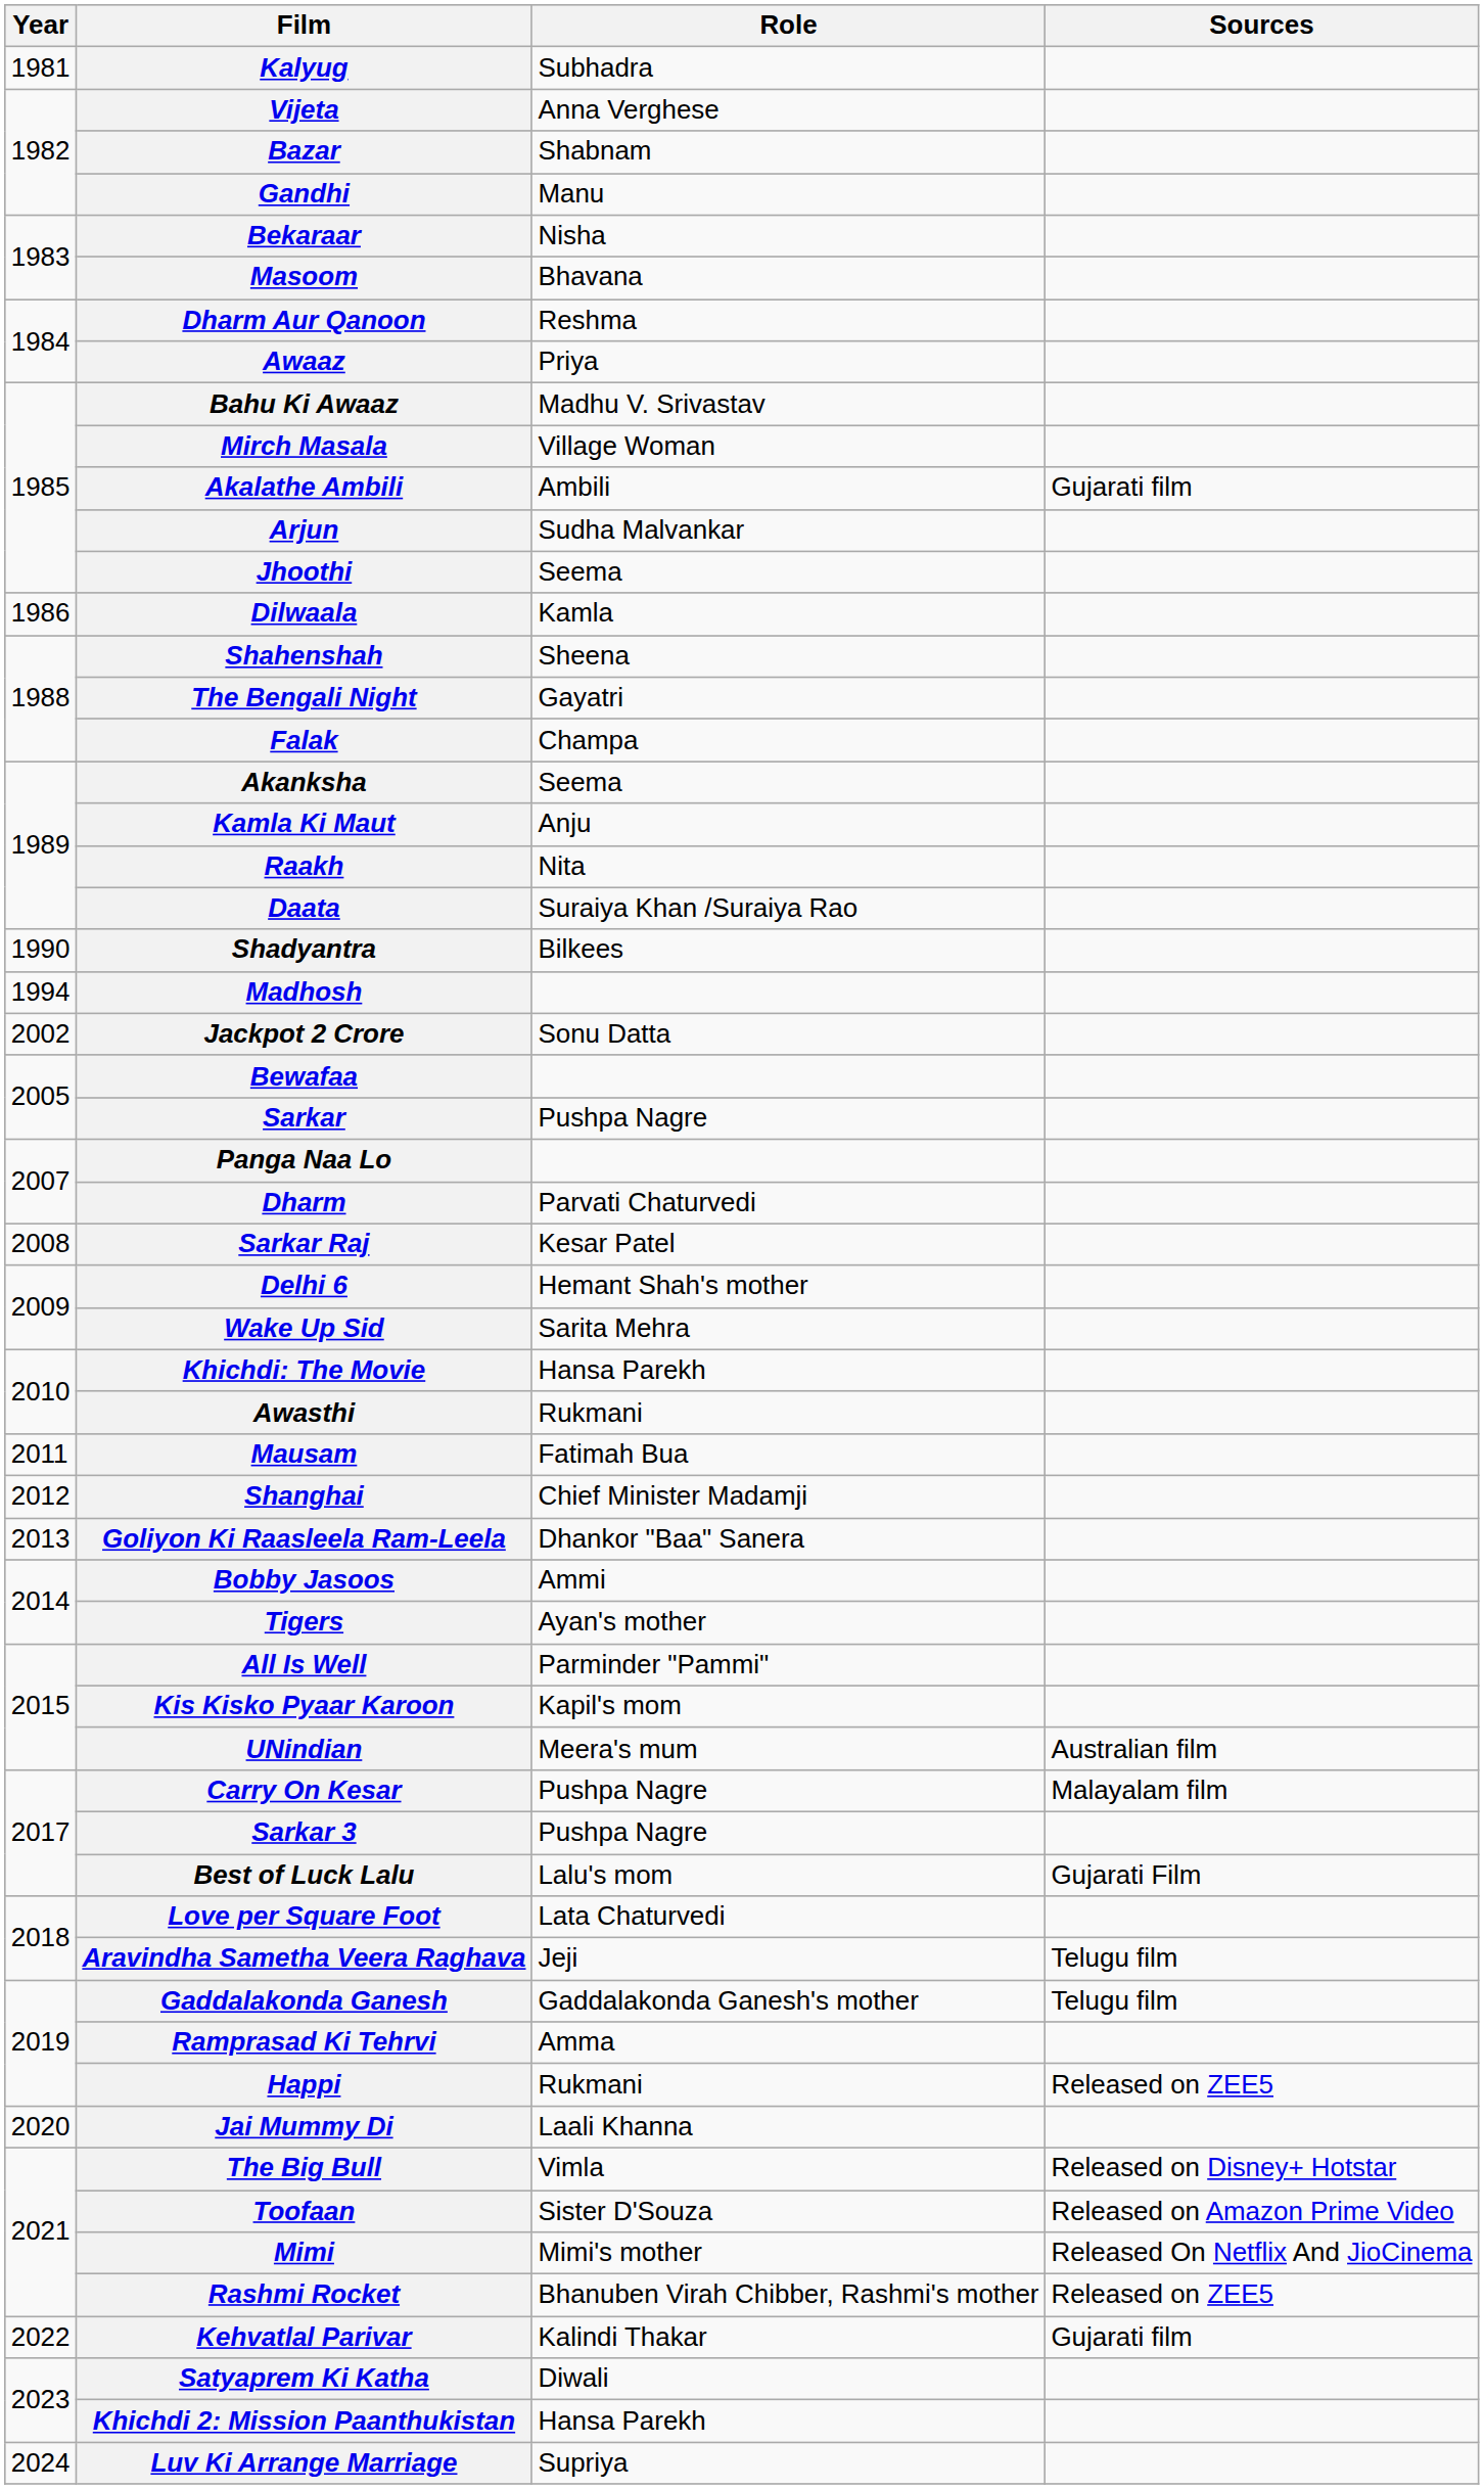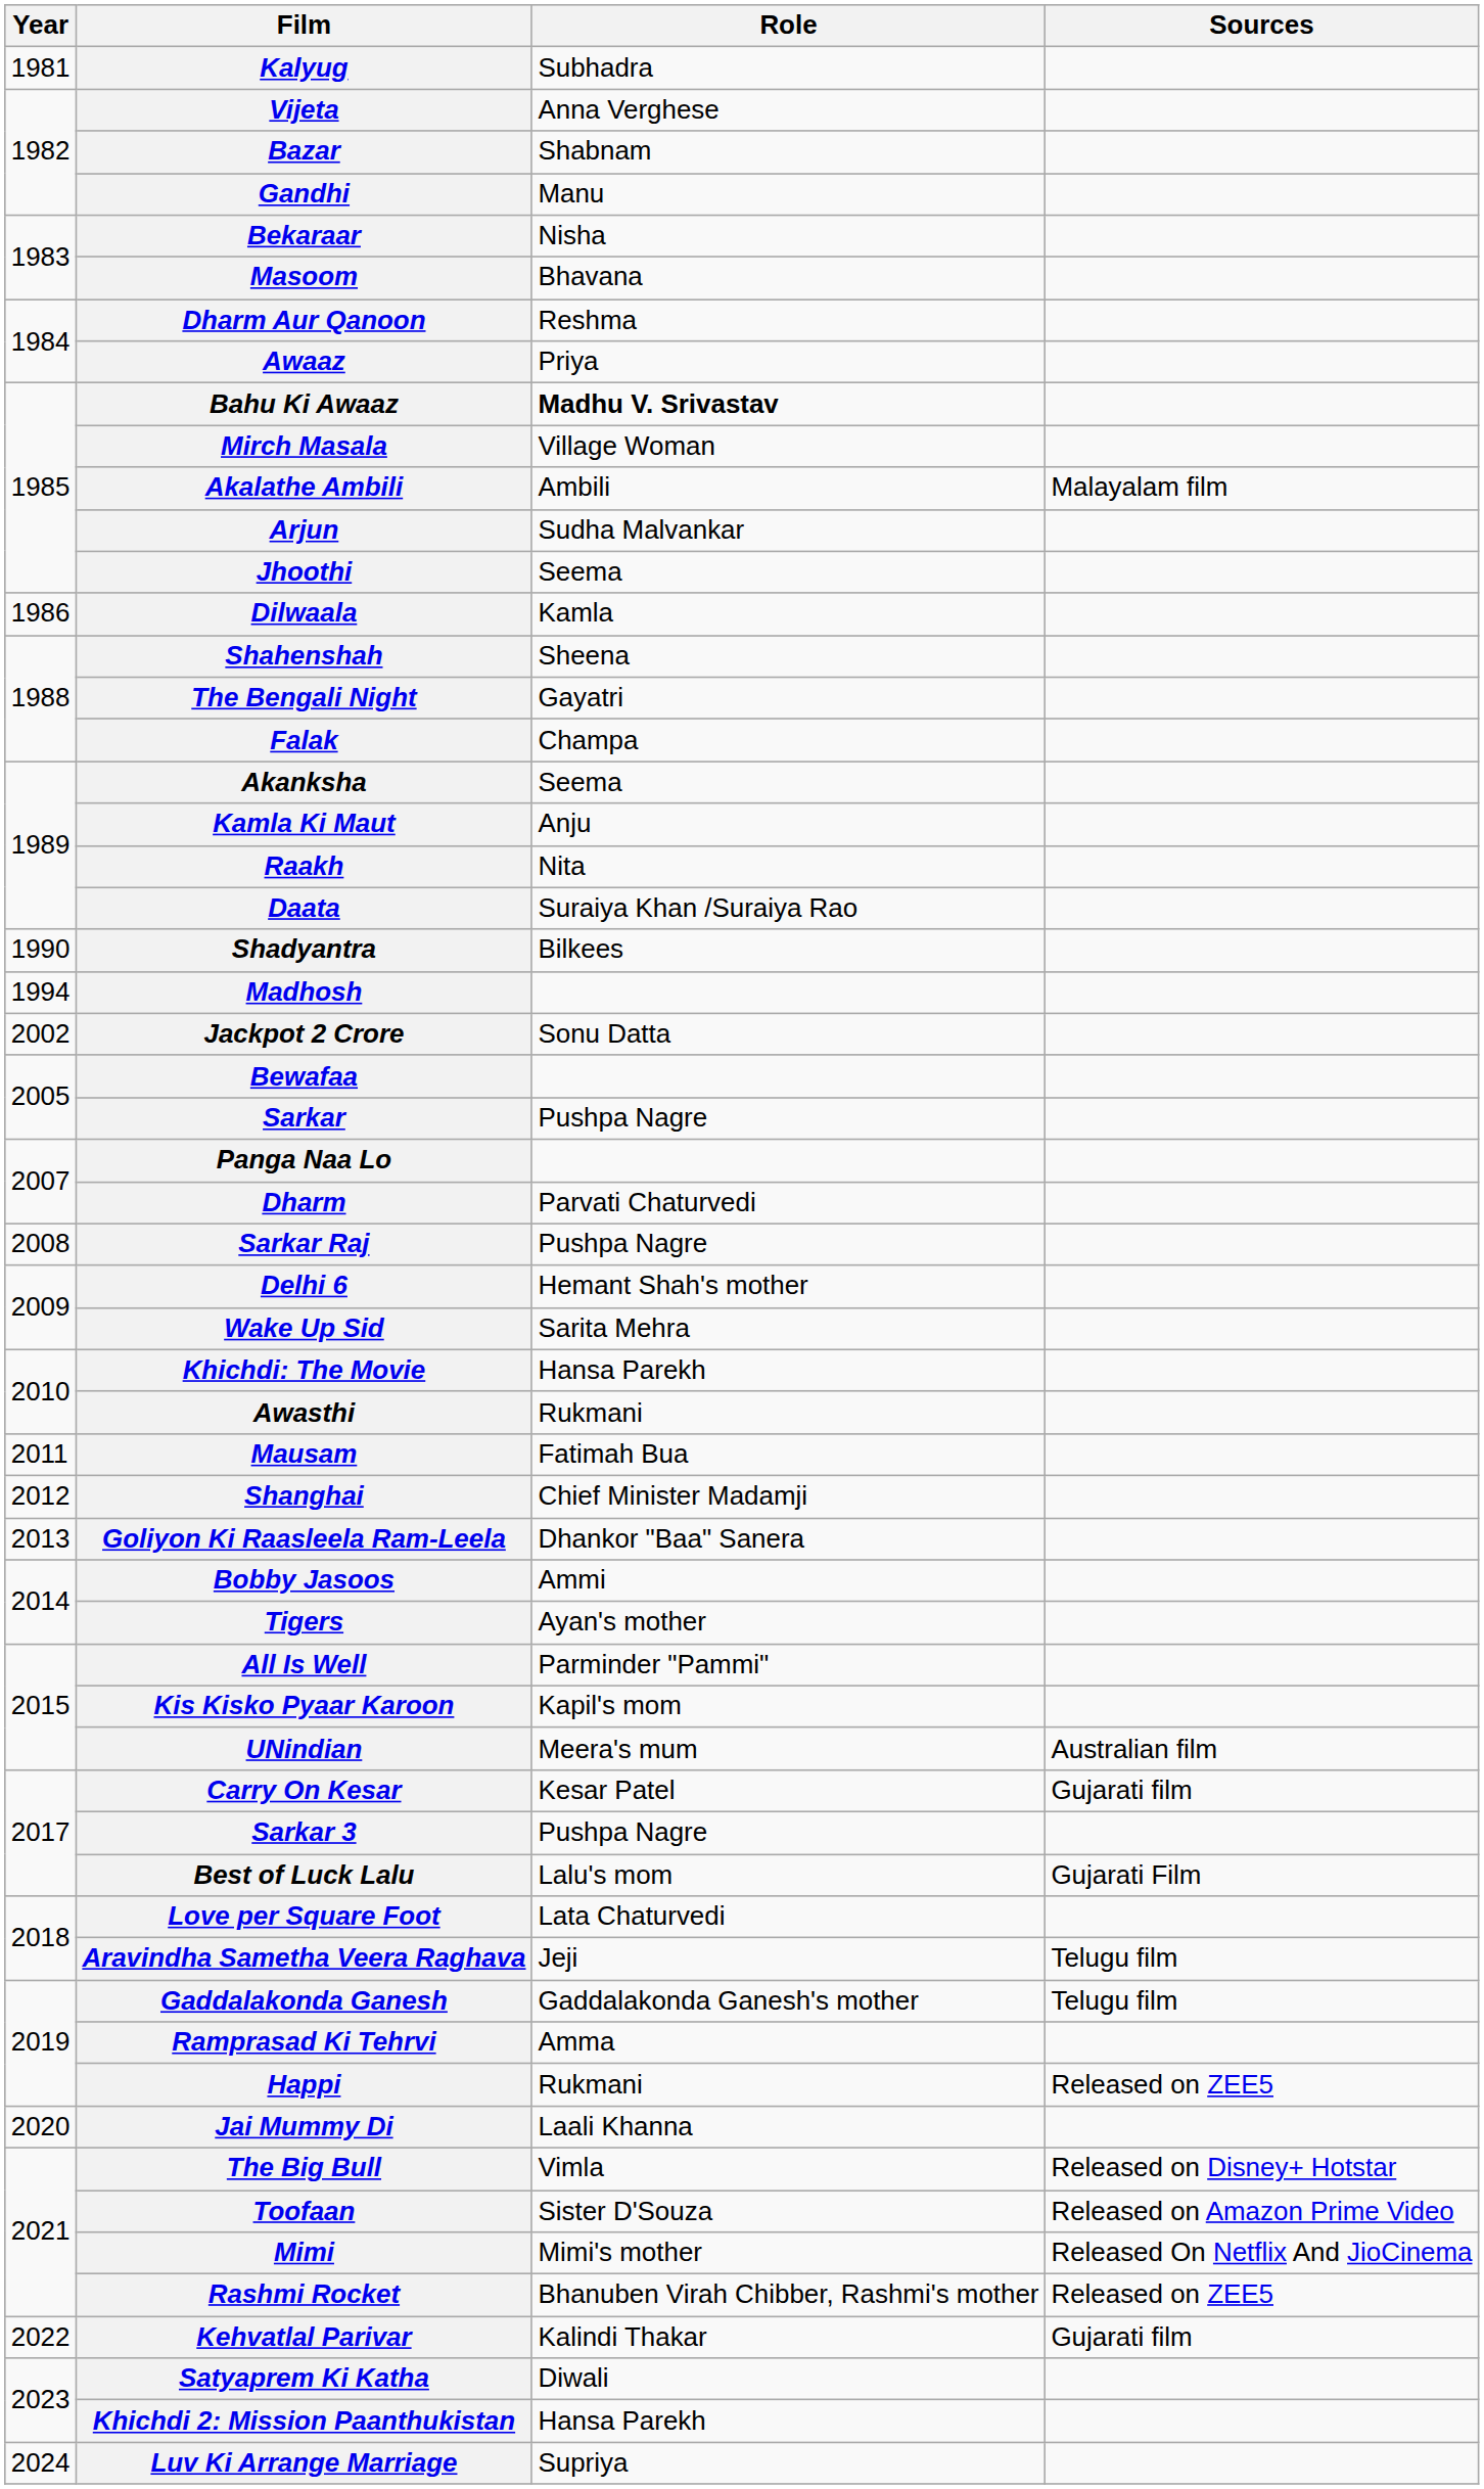Bahu Ki Awaaz | Role: normal -> bold
Akalathe Ambili | Sources: Gujarati film -> Malayalam film
Sarkar Raj | Role: Kesar Patel -> Pushpa Nagre
Carry On Kesar | Role: Pushpa Nagre -> Kesar Patel
Carry On Kesar | Sources: Malayalam film -> Gujarati film
